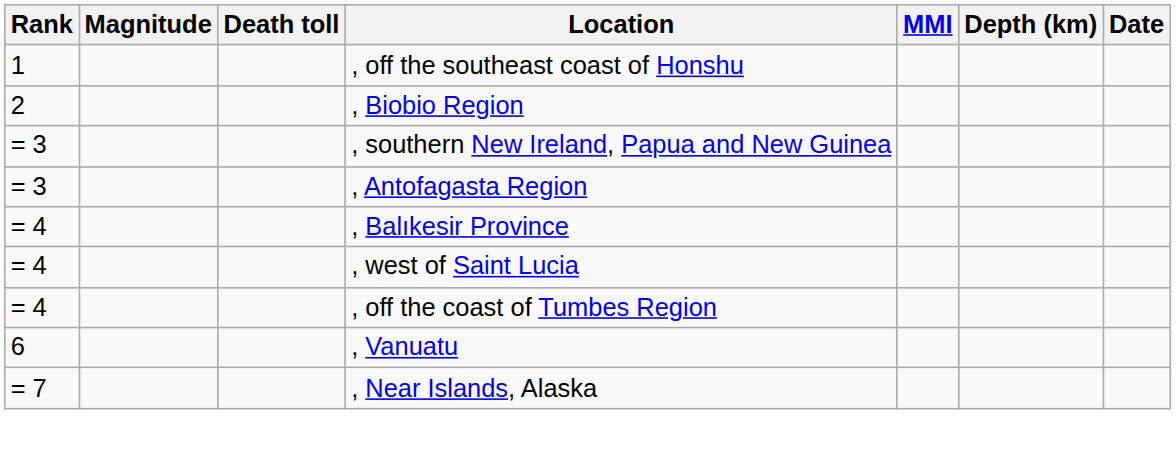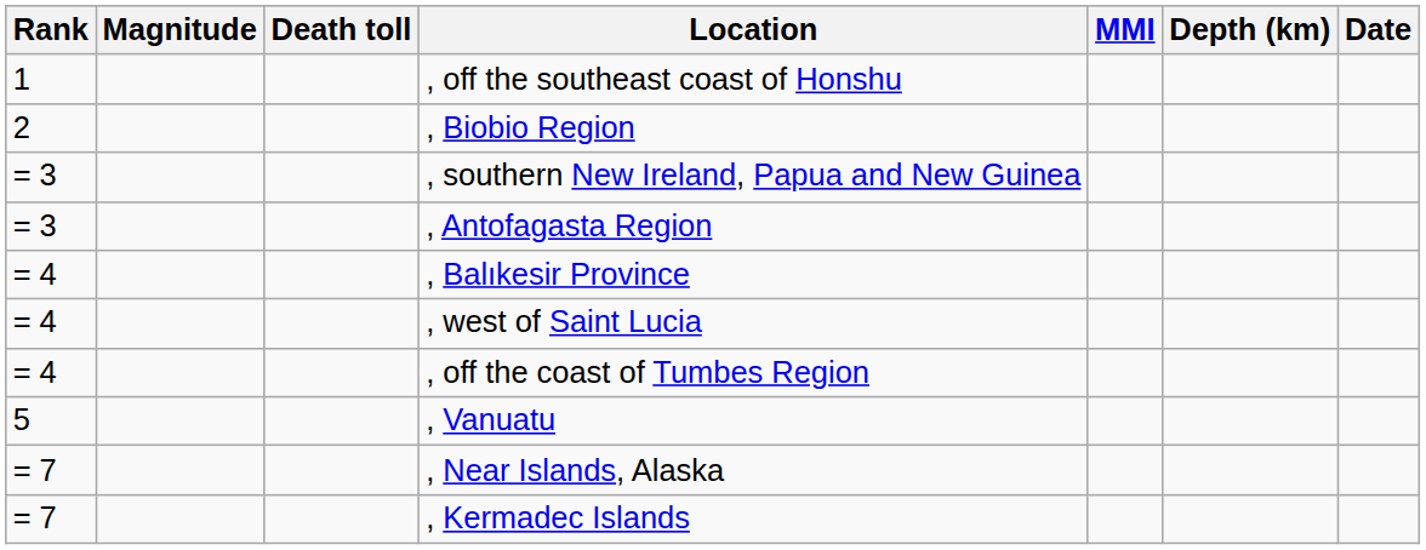+ row: 5 | , Vanuatu
- row: 6 | , Vanuatu
+ row: = 7 | , Kermadec Islands
